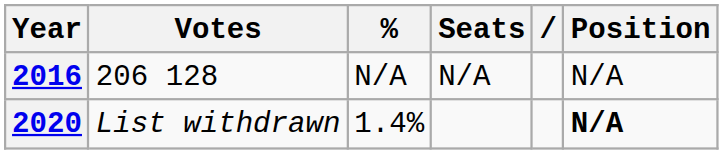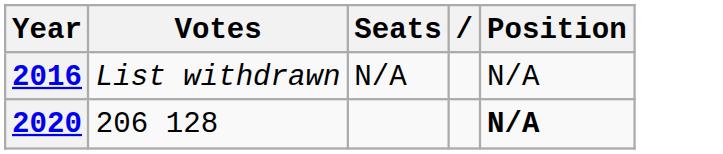- column: % | N/A | 1.4%
2016 | Votes: 206 128 -> List withdrawn
2020 | Votes: List withdrawn -> 206 128
